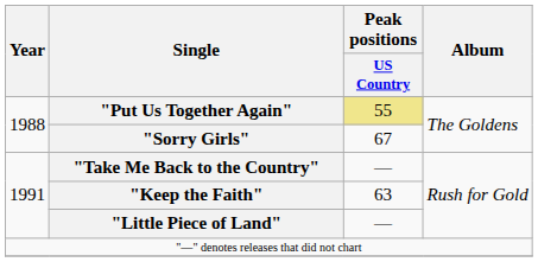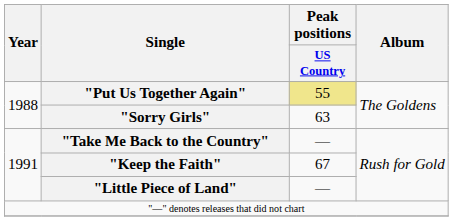"Sorry Girls" | Peak positions / US Country: 67 -> 63
"Keep the Faith" | Peak positions / US Country: 63 -> 67
